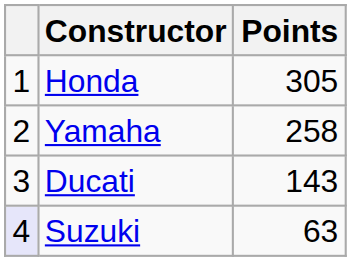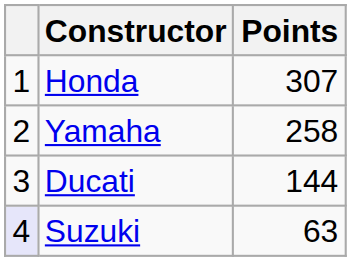Honda | Points: 305 -> 307
Ducati | Points: 143 -> 144
